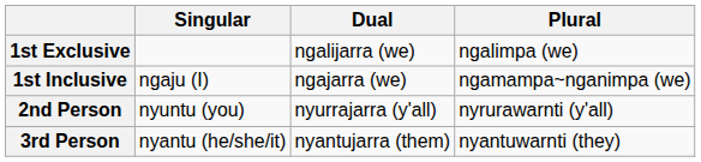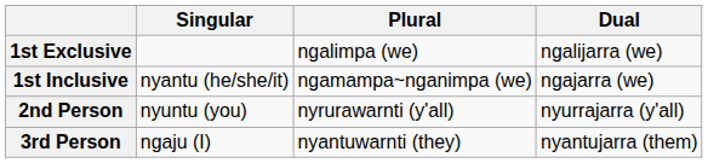columns swapped: Dual <-> Plural
1st Inclusive | Singular: ngaju (I) -> nyantu (he/she/it)
3rd Person | Singular: nyantu (he/she/it) -> ngaju (I)
